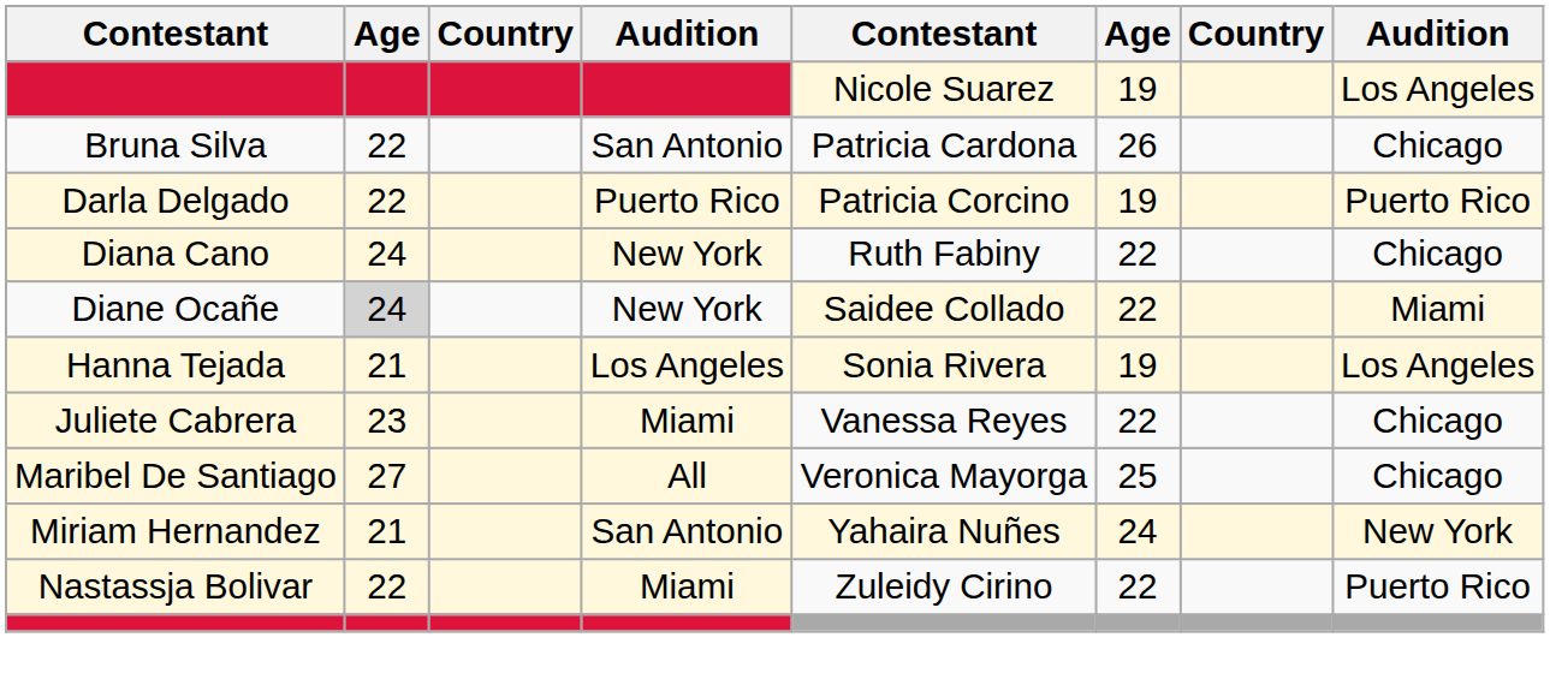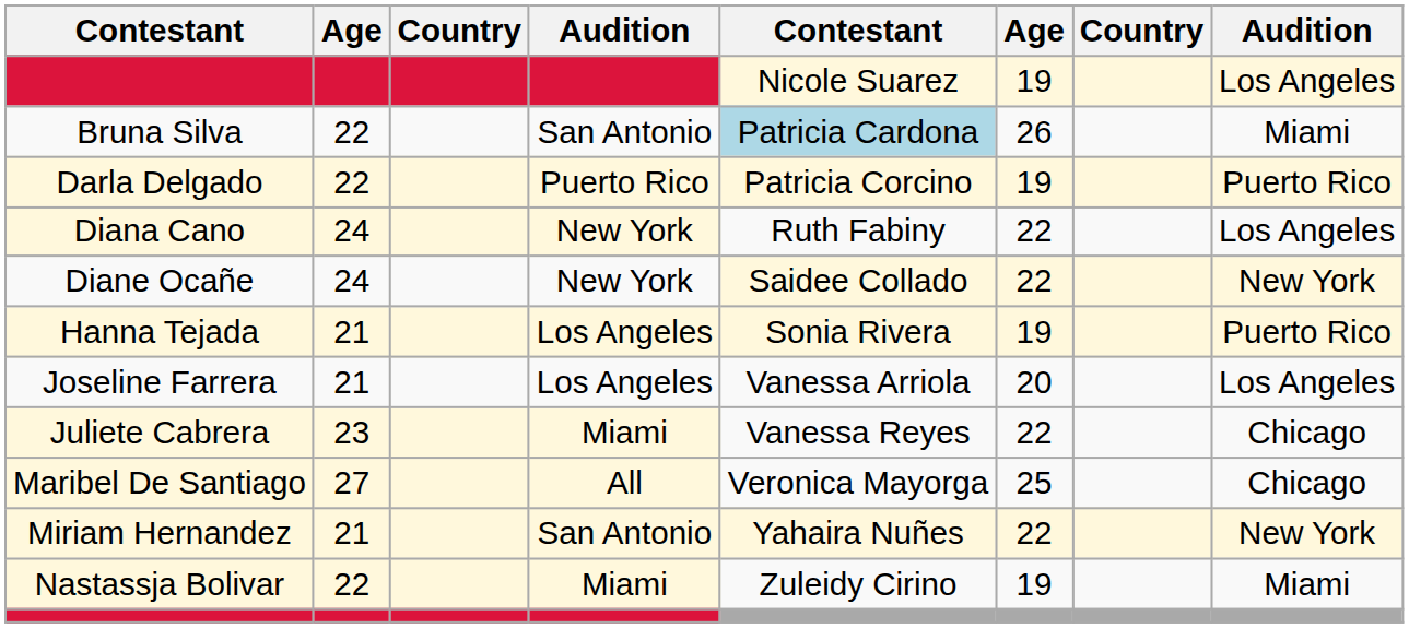Bruna Silva | column 5: no background -> lightblue background
Bruna Silva | column 8: Chicago -> Miami
Diana Cano | column 8: Chicago -> Los Angeles
Diane Ocañe | column 2: lightgrey background -> no background
Diane Ocañe | column 8: Miami -> New York
Hanna Tejada | column 8: Los Angeles -> Puerto Rico
+ row: Joseline Farrera | 21 | Los Angeles | Vanessa Arriola | 20 | Los Angeles
Miriam Hernandez | column 6: 24 -> 22
Nastassja Bolivar | column 6: 22 -> 19
Nastassja Bolivar | column 8: Puerto Rico -> Miami
